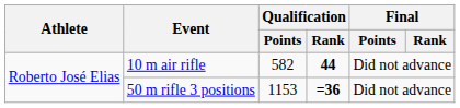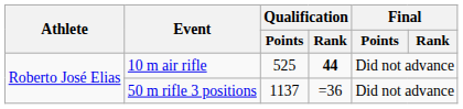10 m air rifle | Qualification / Points: 582 -> 525
50 m rifle 3 positions | Qualification / Points: 1153 -> 1137
50 m rifle 3 positions | Qualification / Rank: bold -> normal
